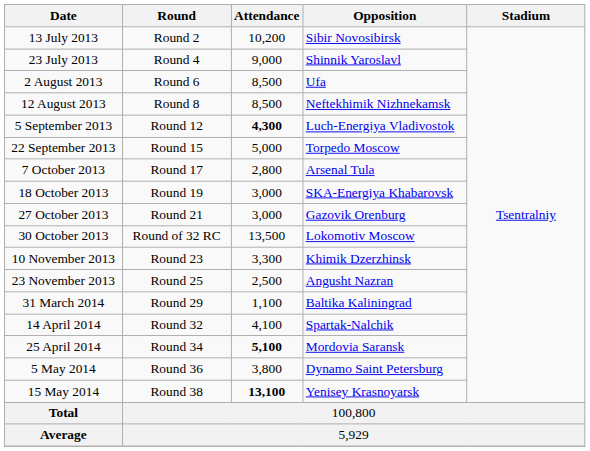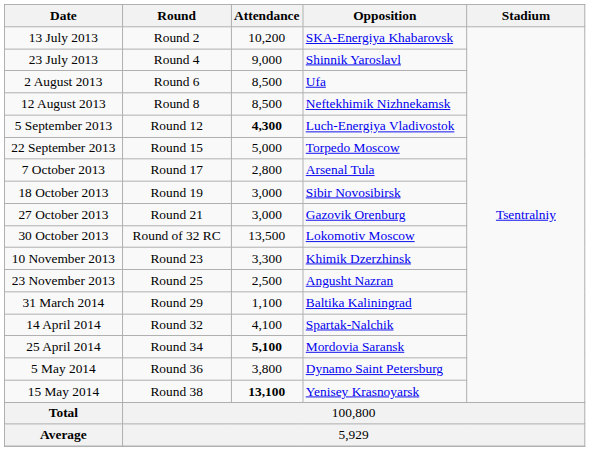13 July 2013 | Opposition: Sibir Novosibirsk -> SKA-Energiya Khabarovsk
18 October 2013 | Opposition: SKA-Energiya Khabarovsk -> Sibir Novosibirsk
